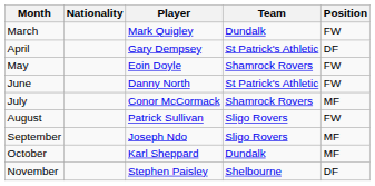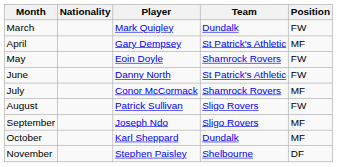April | Position: DF -> MF
